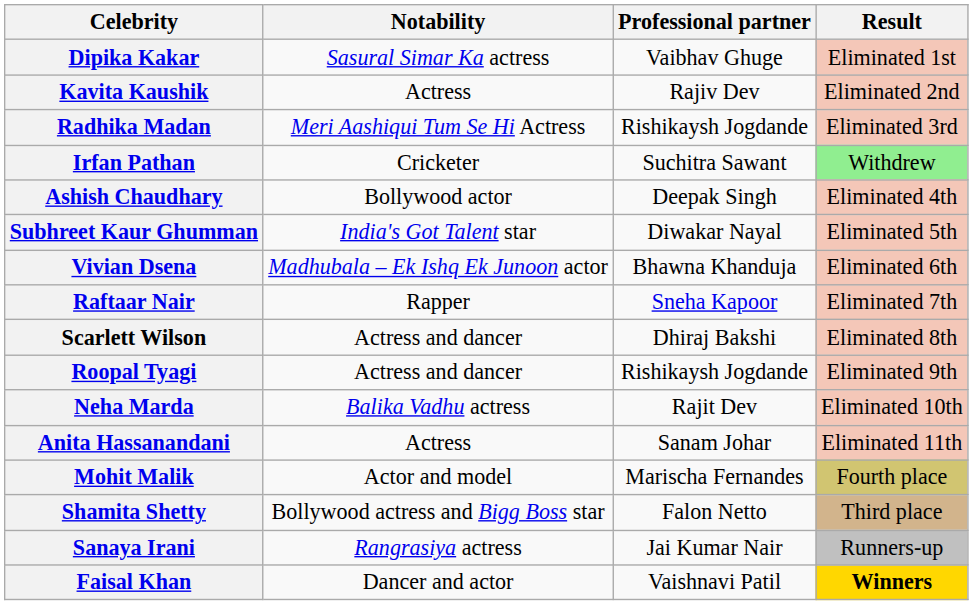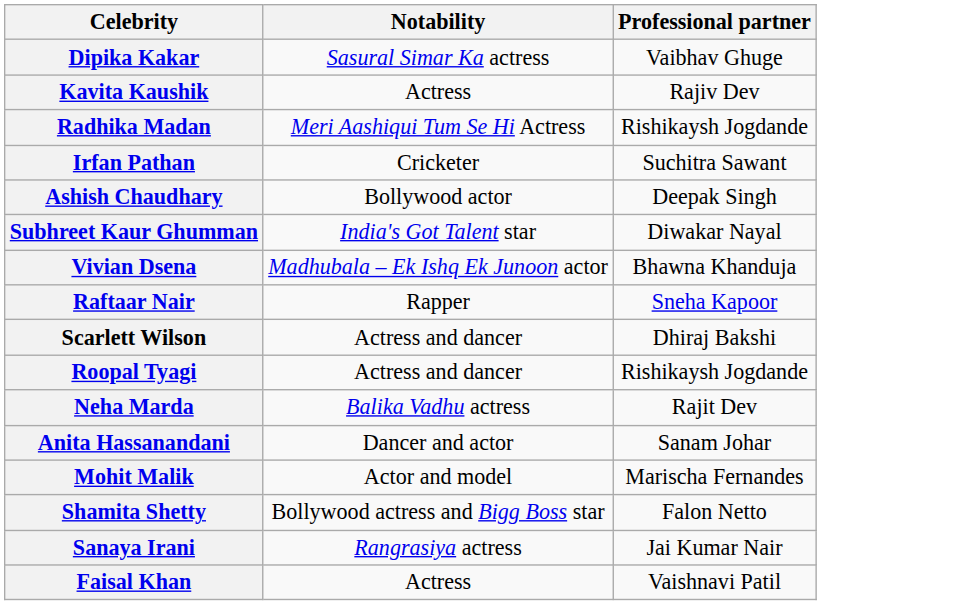- column: Result | Eliminated 1st | Eliminated 2nd | Eliminated 3rd | Withdrew | Eliminated 4th | Eliminated 5th | Eliminated 6th | Eliminated 7th | Eliminated 8th | Eliminated 9th | Eliminated 10th | Eliminated 11th | Fourth place | Third place | Runners-up | Winners
Anita Hassanandani | Notability: Actress -> Dancer and actor
Faisal Khan | Notability: Dancer and actor -> Actress
